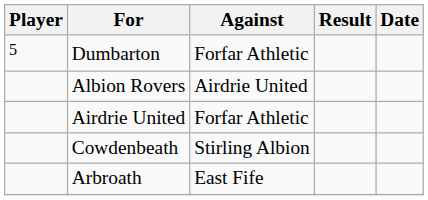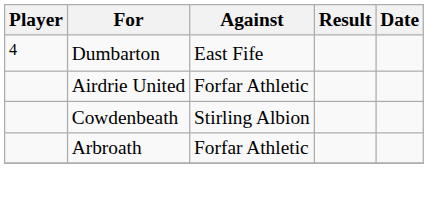Dumbarton | Player: 5 -> 4
Dumbarton | Against: Forfar Athletic -> East Fife
- row: Albion Rovers | Airdrie United
Arbroath | Against: East Fife -> Forfar Athletic
